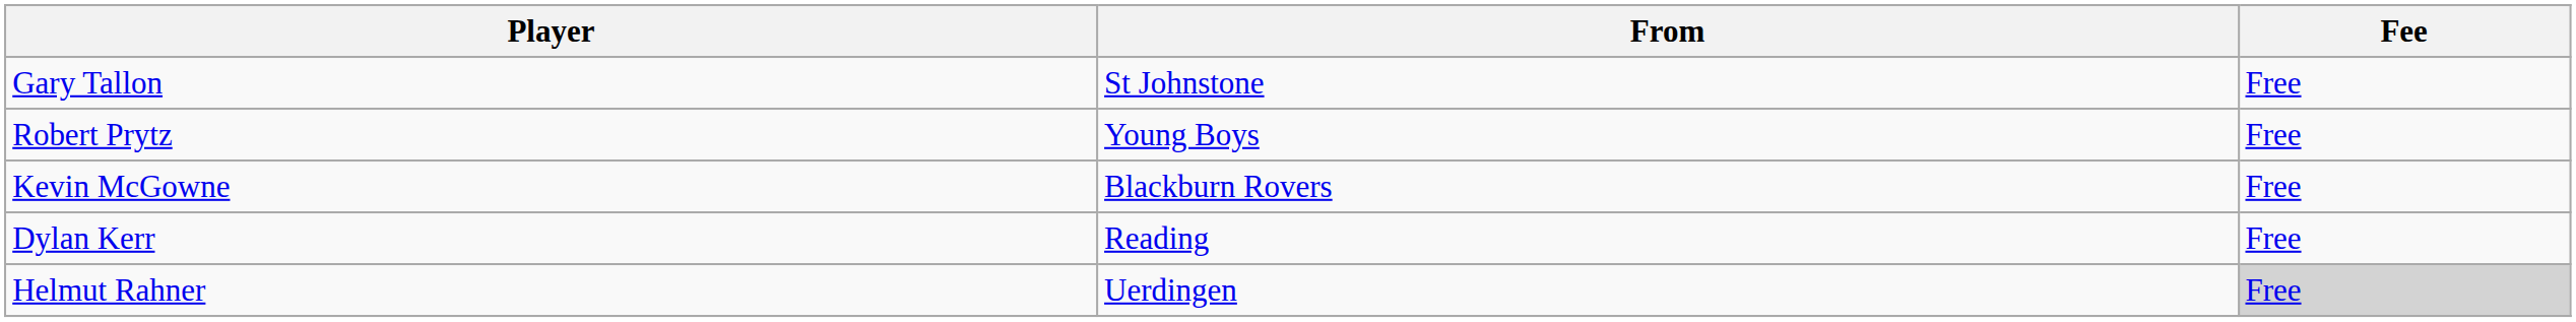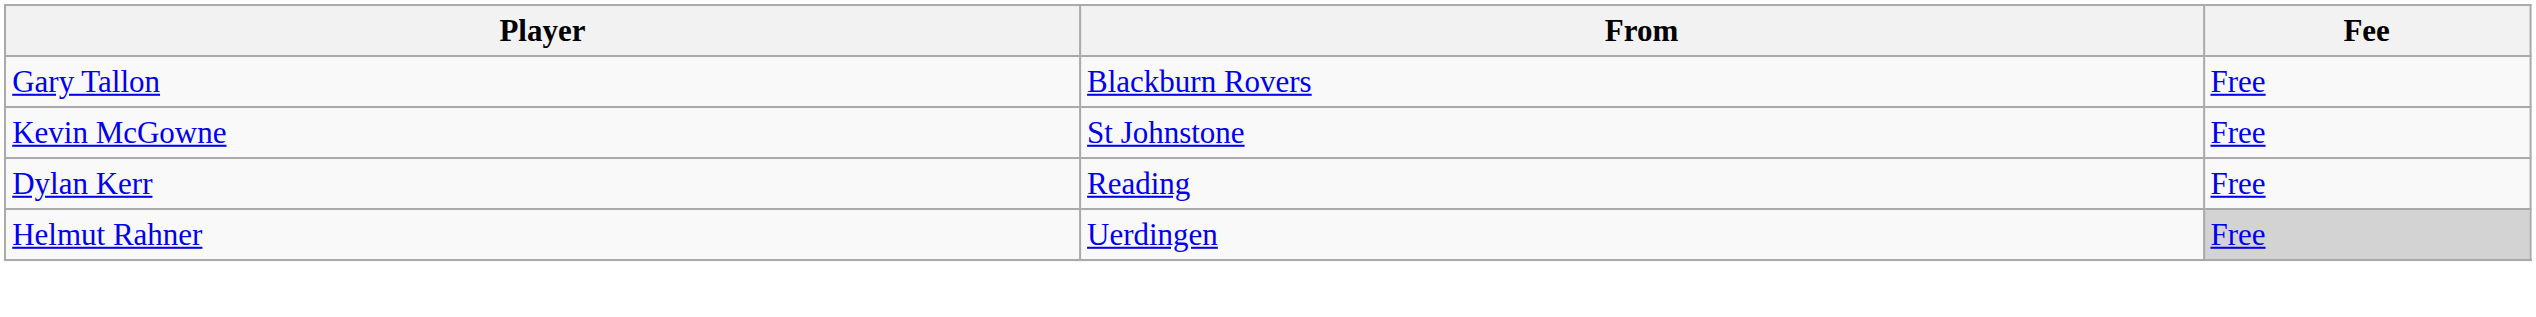Gary Tallon | From: St Johnstone -> Blackburn Rovers
- row: Robert Prytz | Young Boys | Free
Kevin McGowne | From: Blackburn Rovers -> St Johnstone
